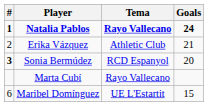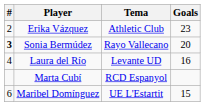- row: 1 | Natalia Pablos | Rayo Vallecano | 24
Erika Vázquez | Goals: 21 -> 23
Sonia Bermúdez | Tema: RCD Espanyol -> Rayo Vallecano
+ row: 4 | Laura del Río | Levante UD | 16
Marta Cubí | Tema: Rayo Vallecano -> RCD Espanyol
